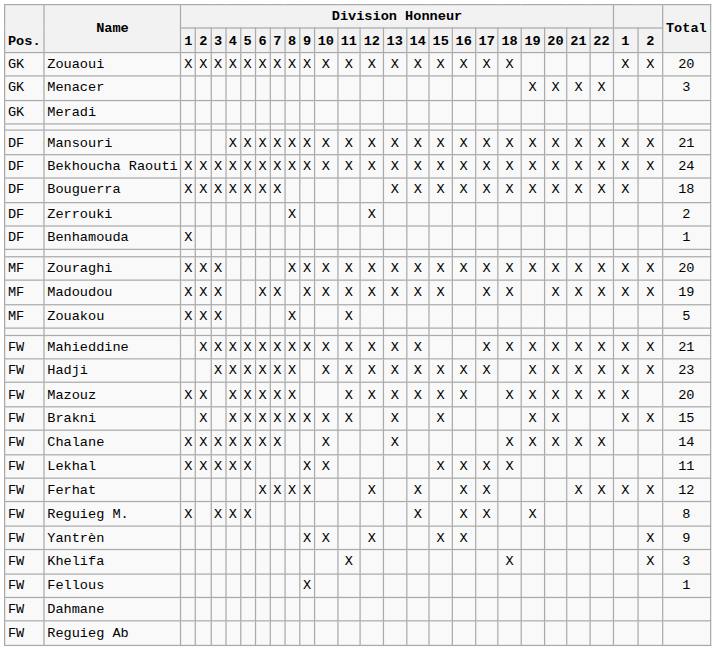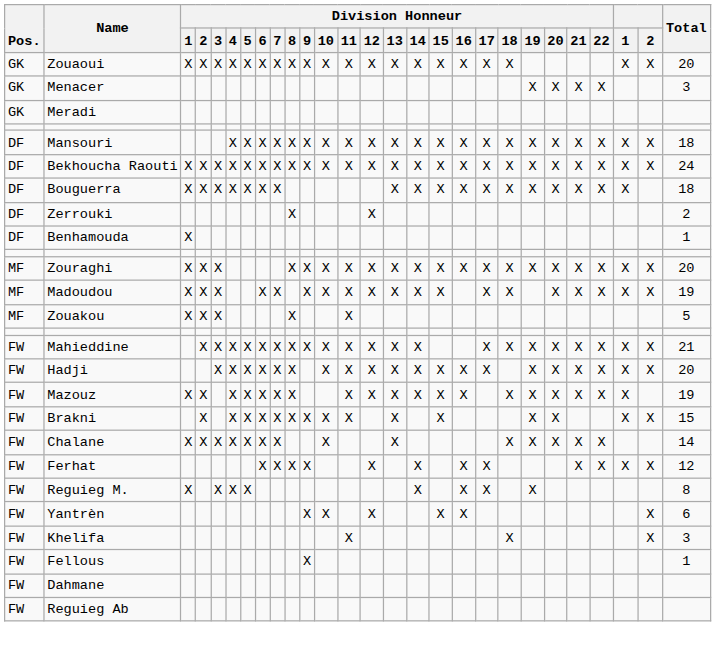Mansouri | Total: 21 -> 18
Hadji | Total: 23 -> 20
Mazouz | Total: 20 -> 19
- row: FW | Lekhal | X | X | X | X | X | X | X | X | X | X | X | 11
Yantrèn | Total: 9 -> 6
